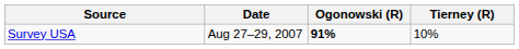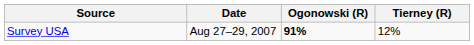Survey USA | Tierney (R): 10% -> 12%
